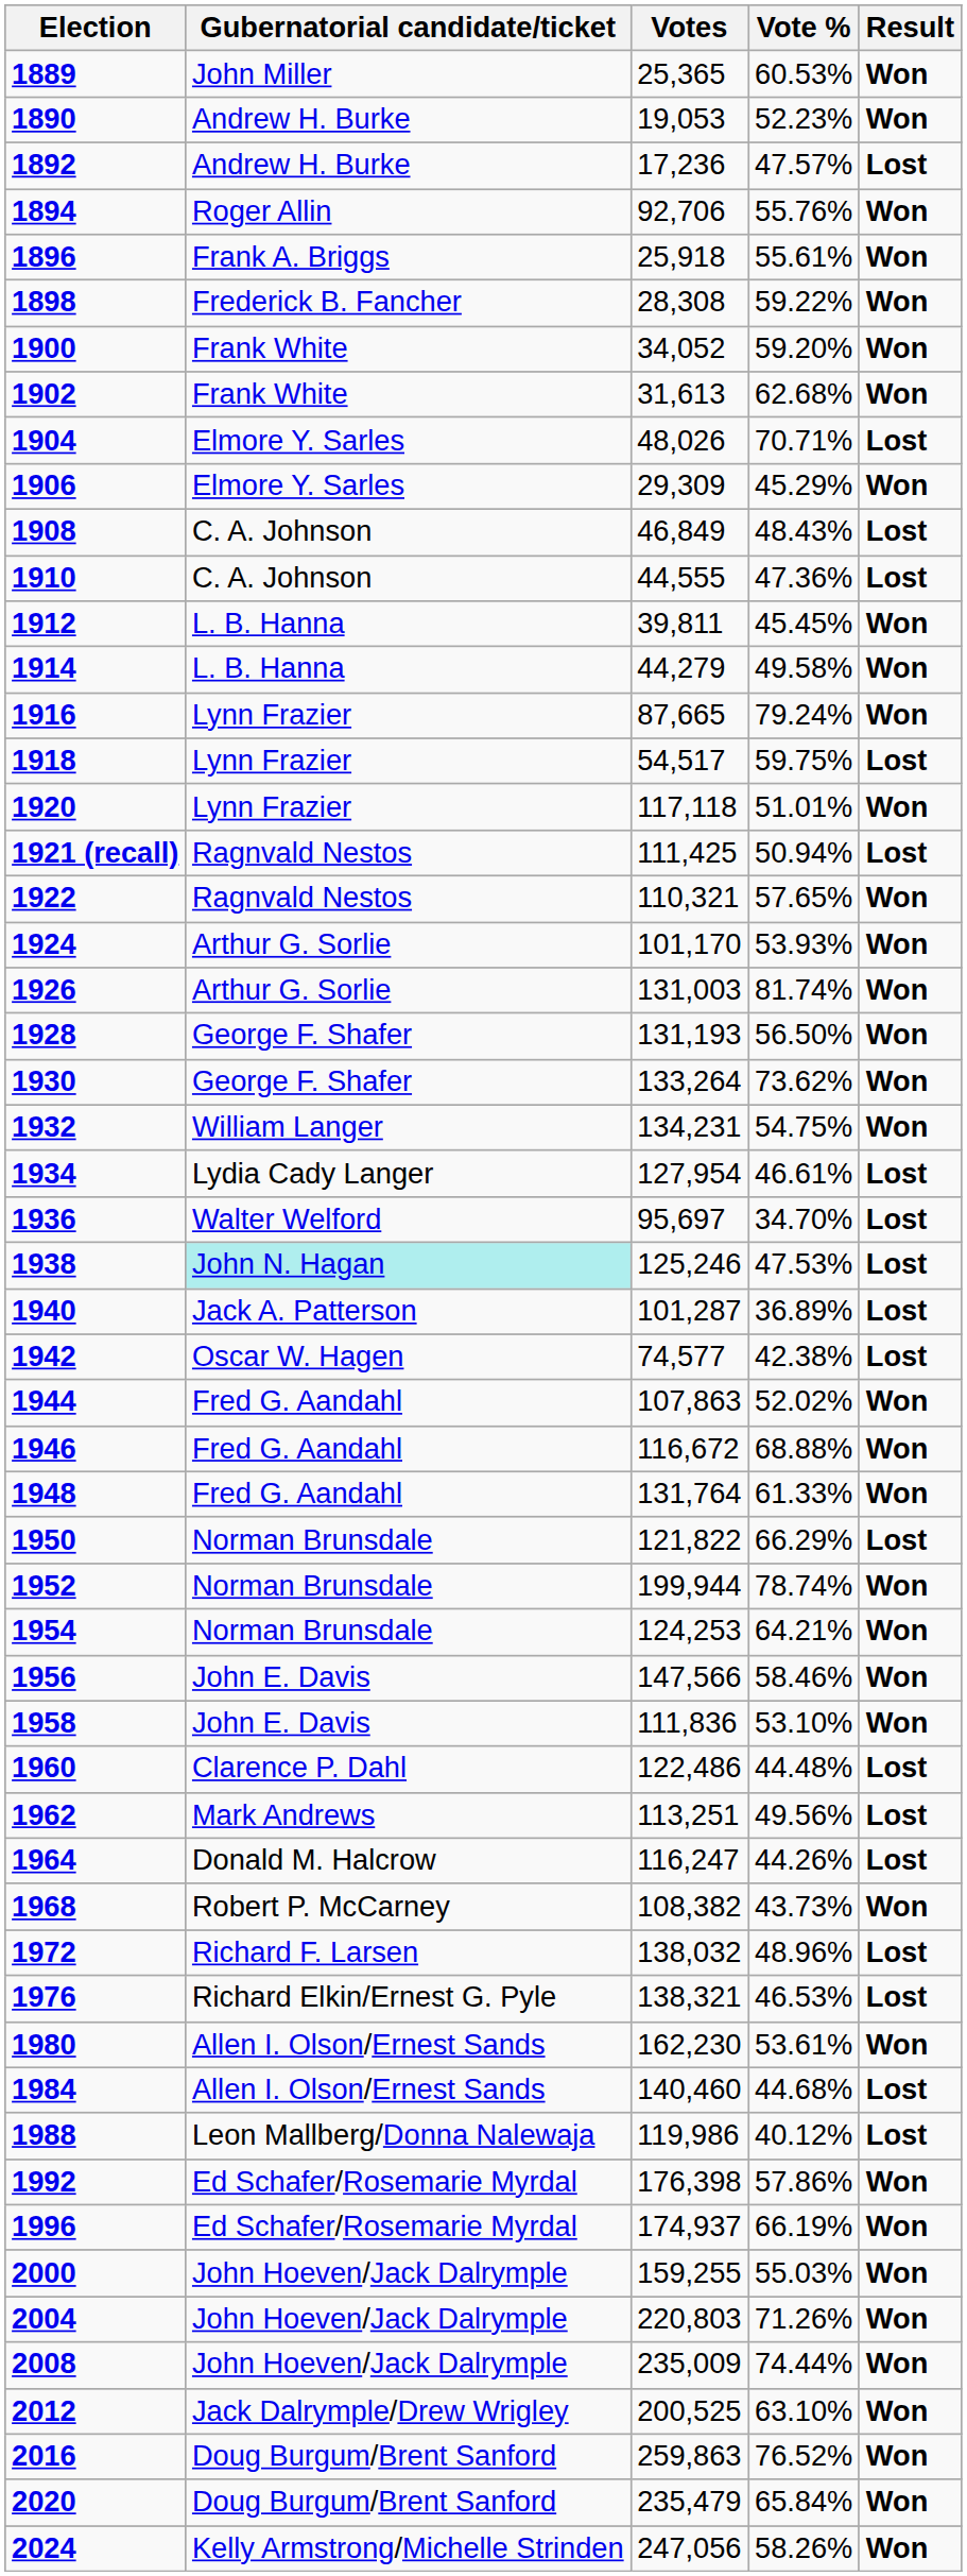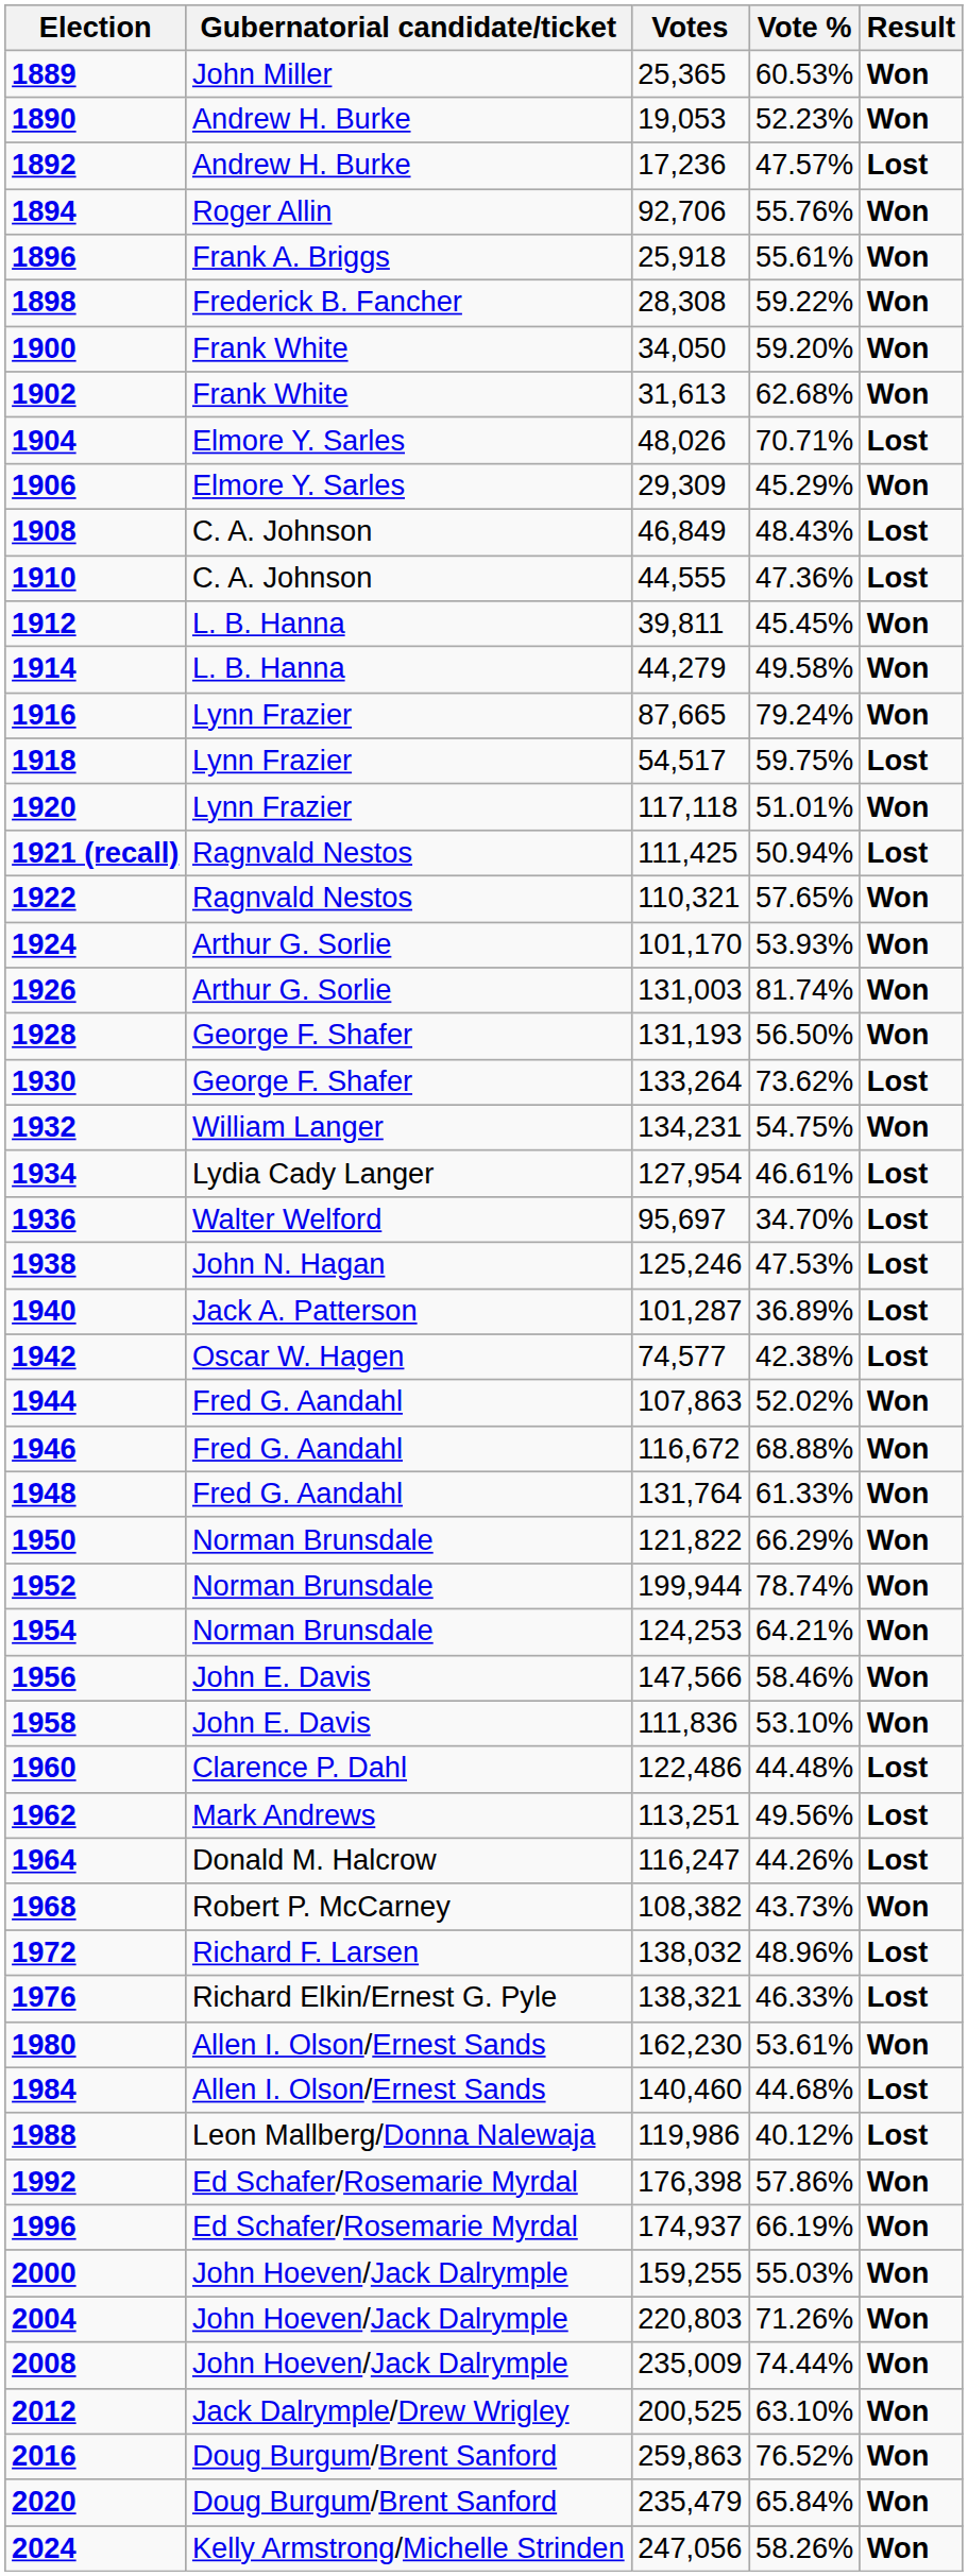1900 | Votes: 34,052 -> 34,050
1930 | Result: Won -> Lost
1938 | Gubernatorial candidate/ticket: paleturquoise background -> no background
1950 | Result: Lost -> Won
1976 | Vote %: 46.53% -> 46.33%
